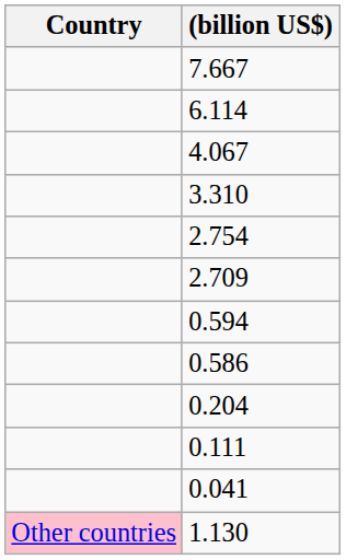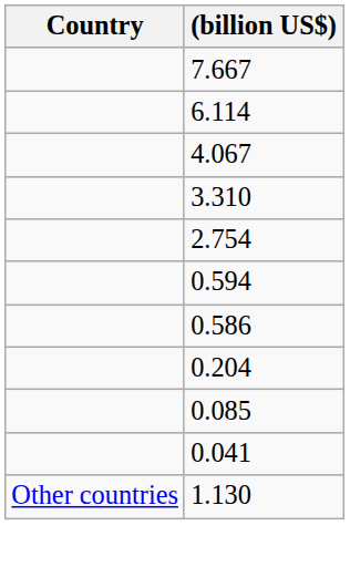- row: 2.709
- row: 0.111
+ row: 0.085
1.130 | Country: pink background -> no background
